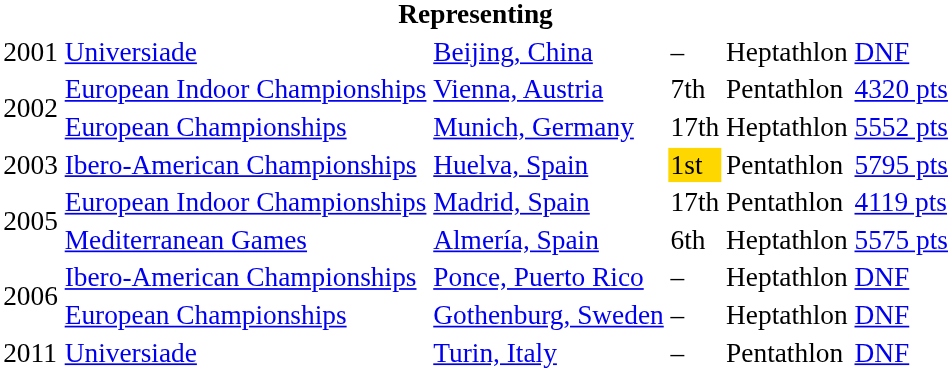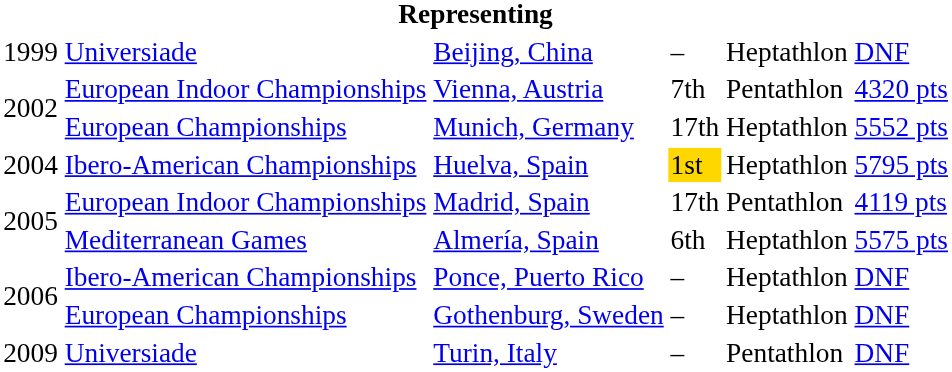Beijing, China | column 1: 2001 -> 1999
Huelva, Spain | column 1: 2003 -> 2004
Huelva, Spain | column 5: Pentathlon -> Heptathlon
Turin, Italy | column 1: 2011 -> 2009
